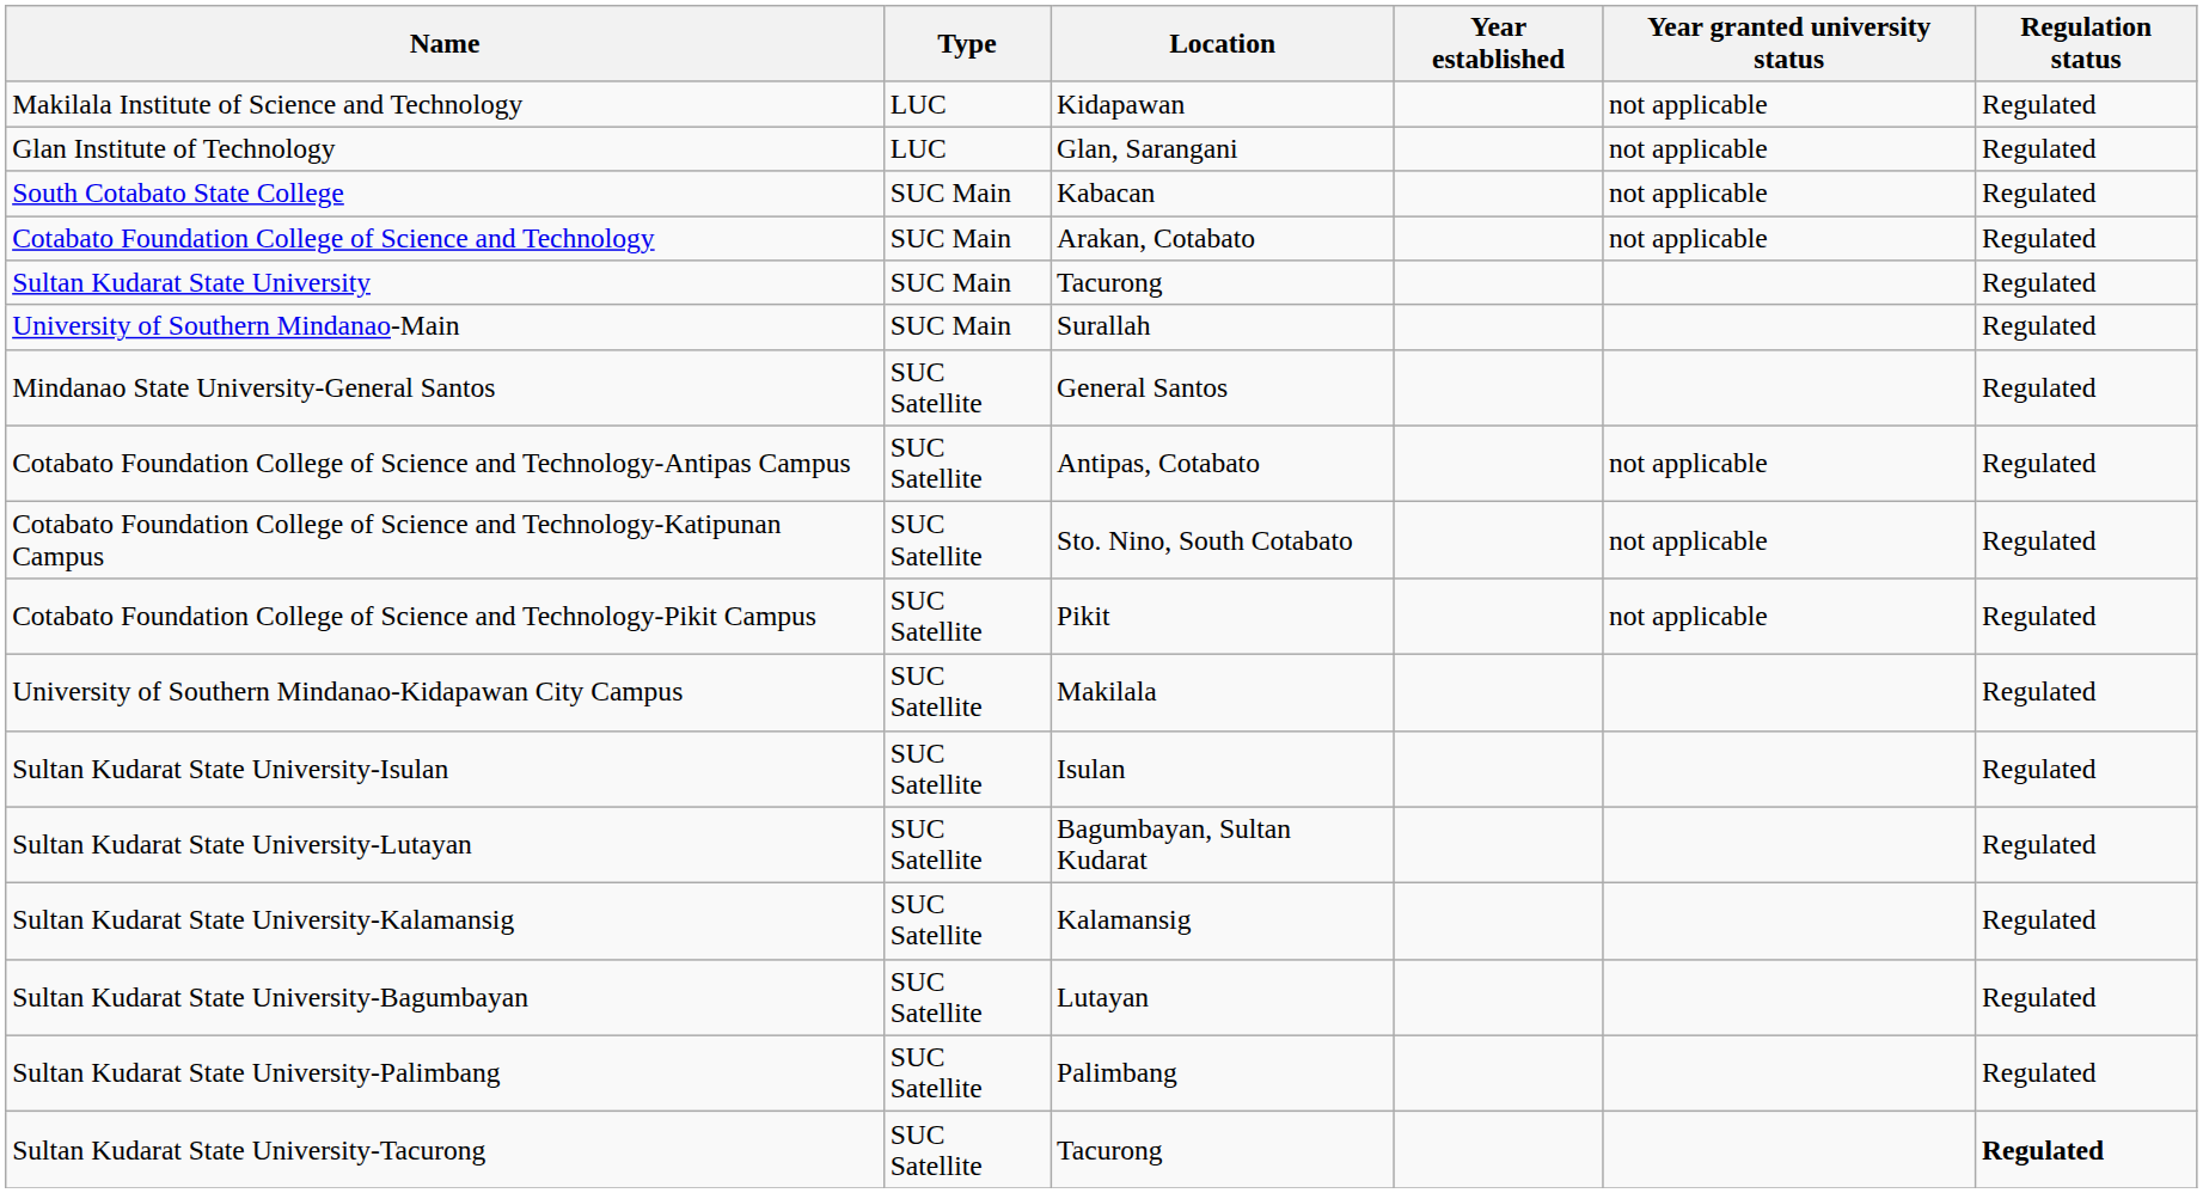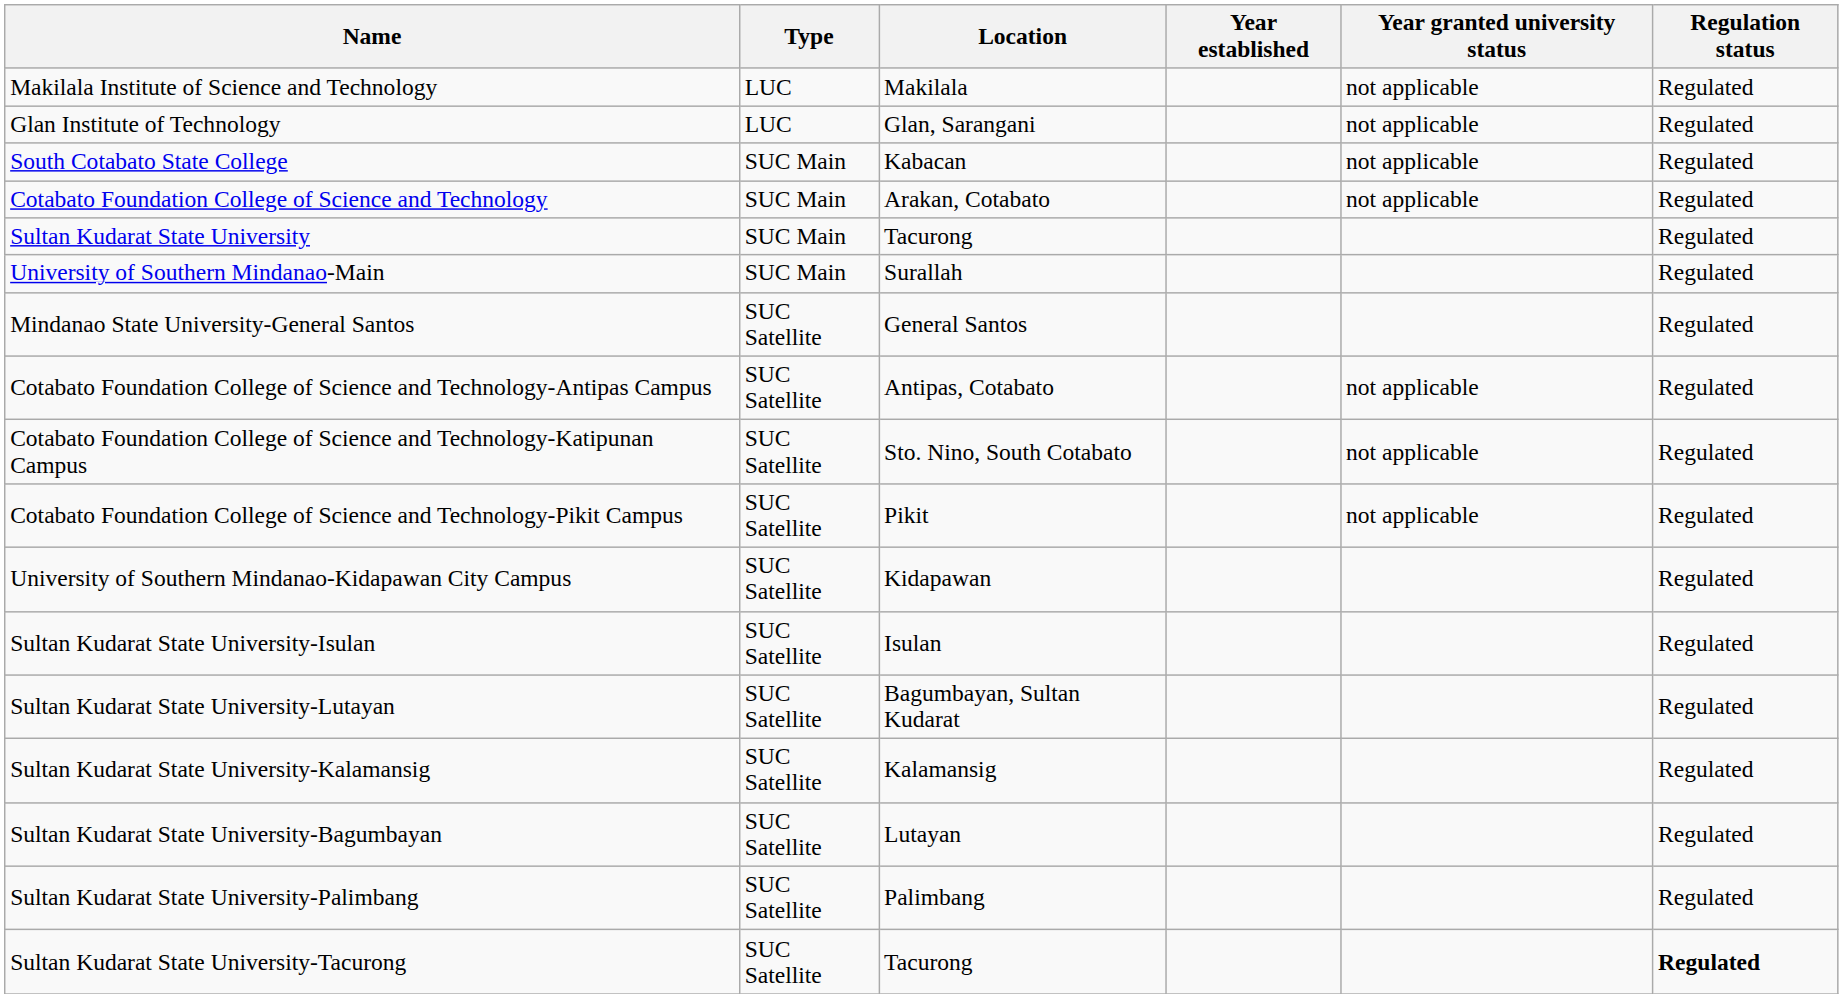Makilala Institute of Science and Technology | Location: Kidapawan -> Makilala
University of Southern Mindanao-Kidapawan City Campus | Location: Makilala -> Kidapawan
